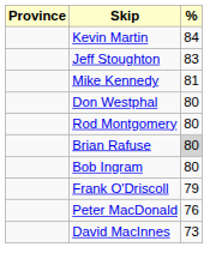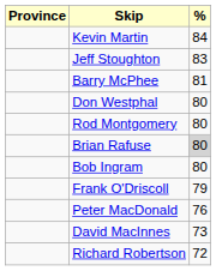+ row: Barry McPhee | 81
- row: Mike Kennedy | 81
+ row: Richard Robertson | 72
